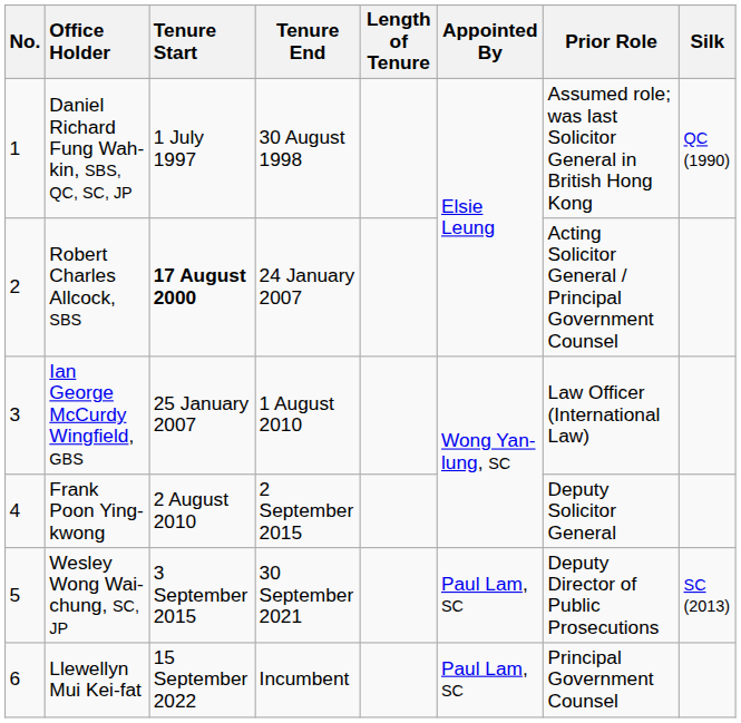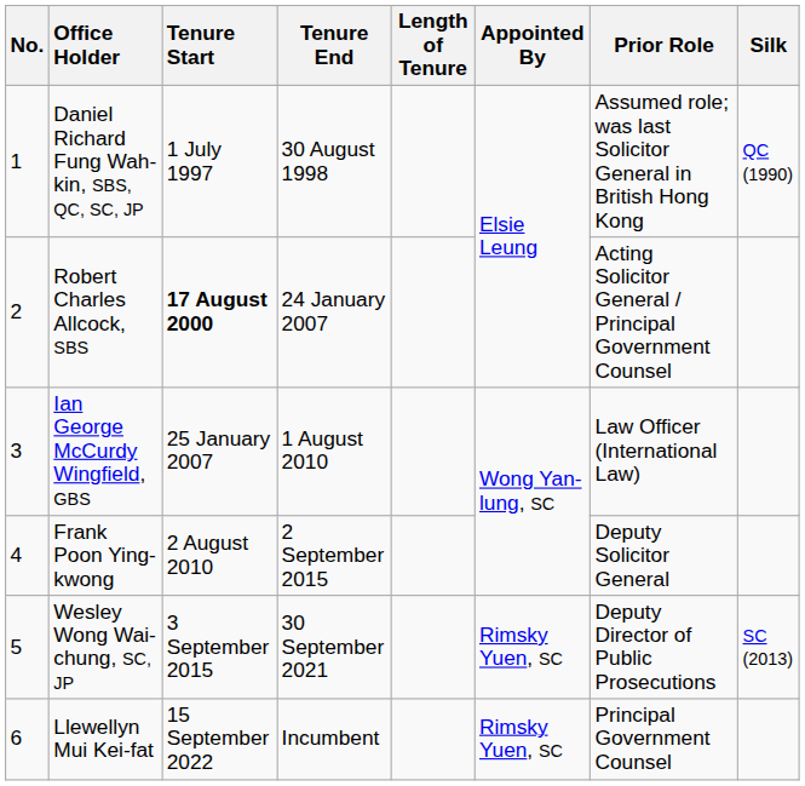Wesley Wong Wai-chung, SC, JP | Appointed By: Paul Lam, SC -> Rimsky Yuen, SC
Llewellyn Mui Kei-fat | Appointed By: Paul Lam, SC -> Rimsky Yuen, SC
